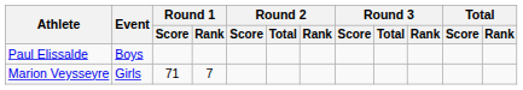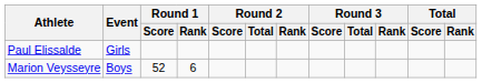Paul Elissalde | Event: Boys -> Girls
Marion Veysseyre | Event: Girls -> Boys
Marion Veysseyre | Round 1 / Score: 71 -> 52
Marion Veysseyre | Round 1 / Rank: 7 -> 6
